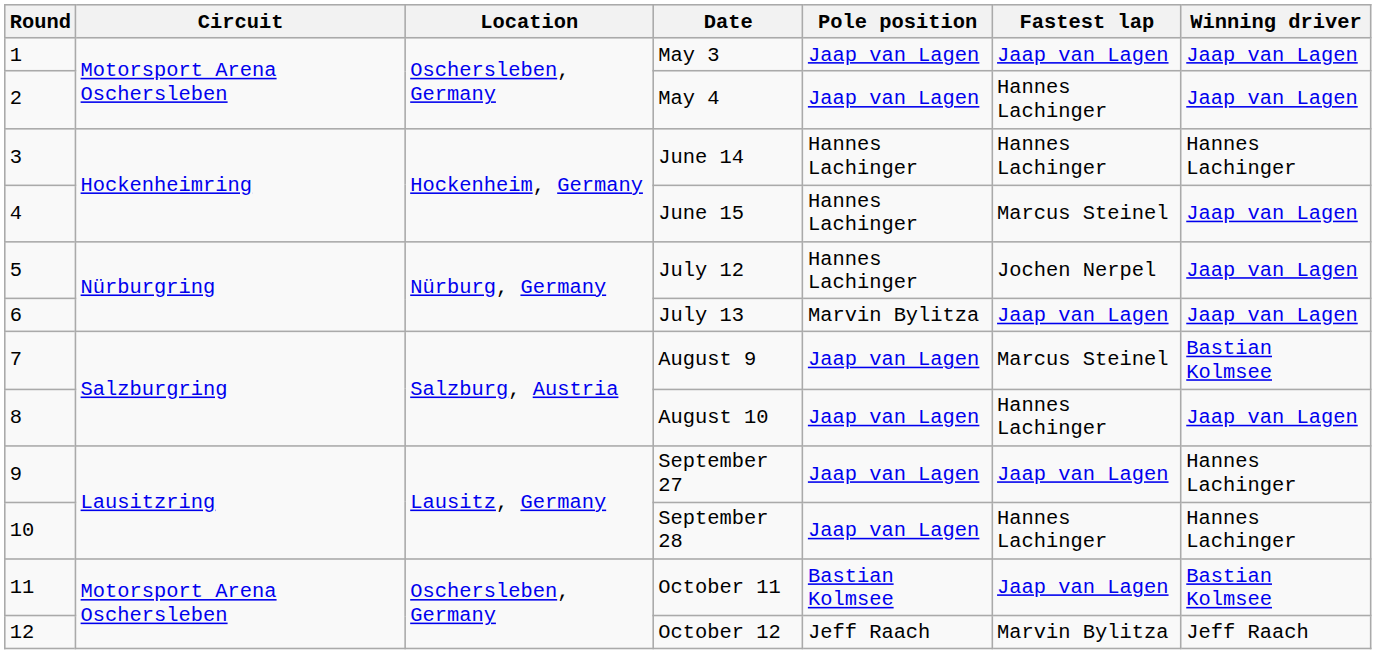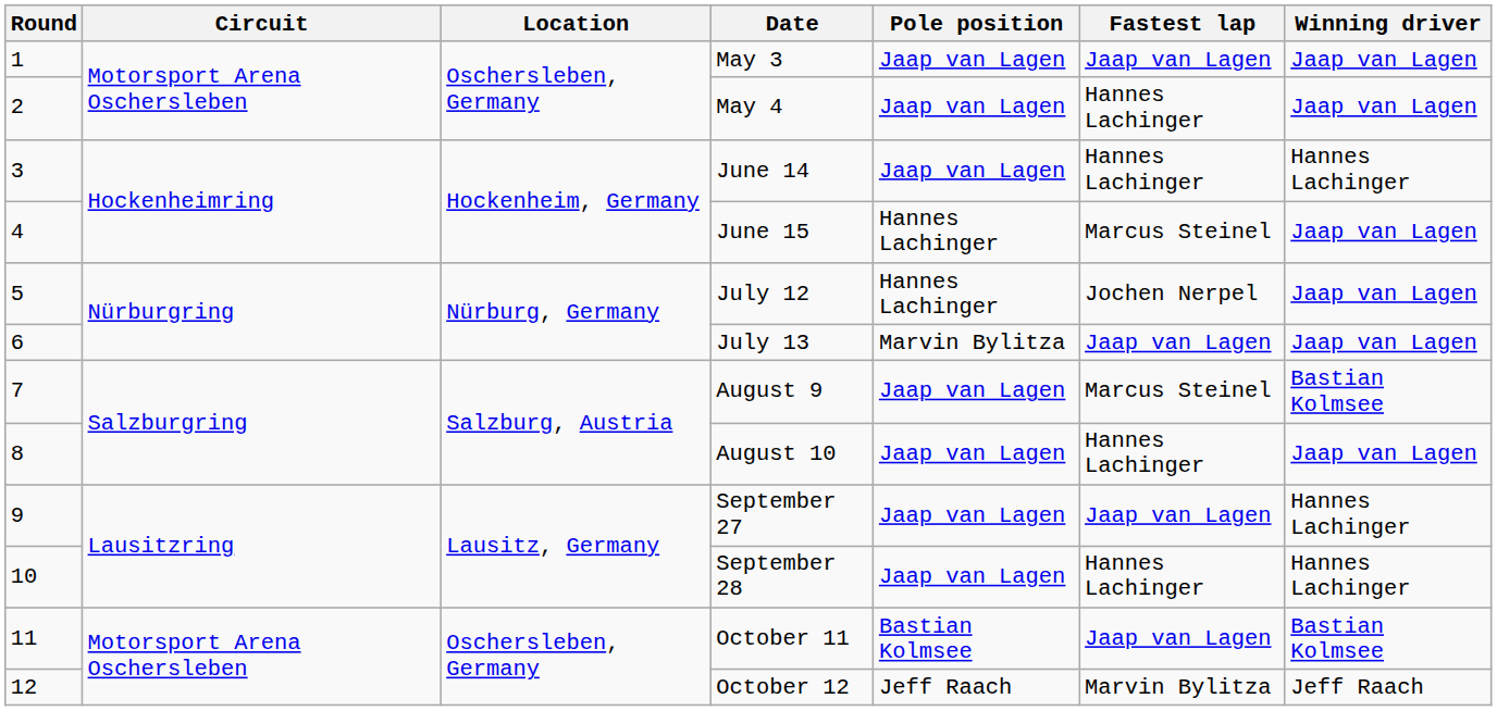June 14 | Pole position: Hannes Lachinger -> Jaap van Lagen
